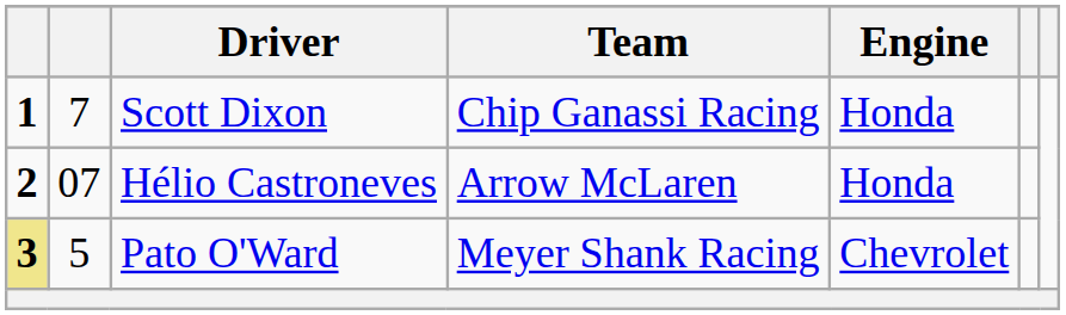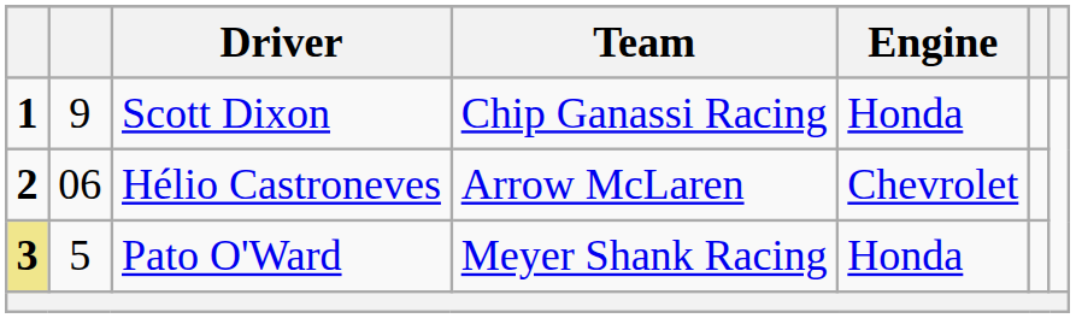Scott Dixon | column 2: 7 -> 9
Hélio Castroneves | column 2: 07 -> 06
Hélio Castroneves | Engine: Honda -> Chevrolet
Pato O'Ward | Engine: Chevrolet -> Honda
